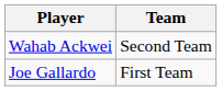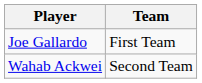rows swapped: Joe Gallardo <-> Wahab Ackwei
